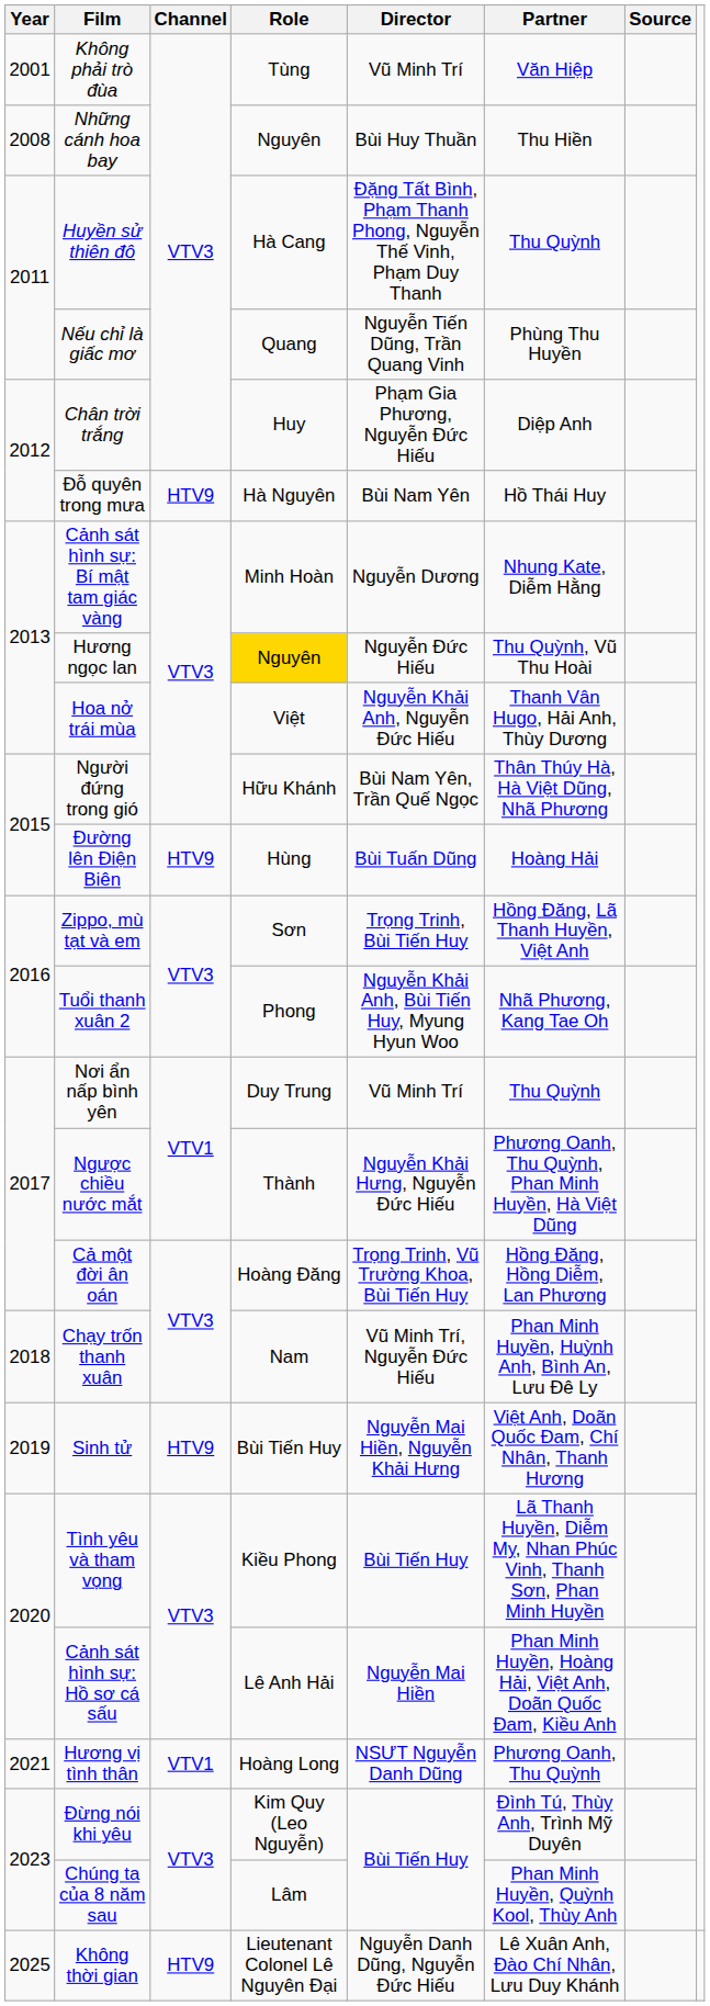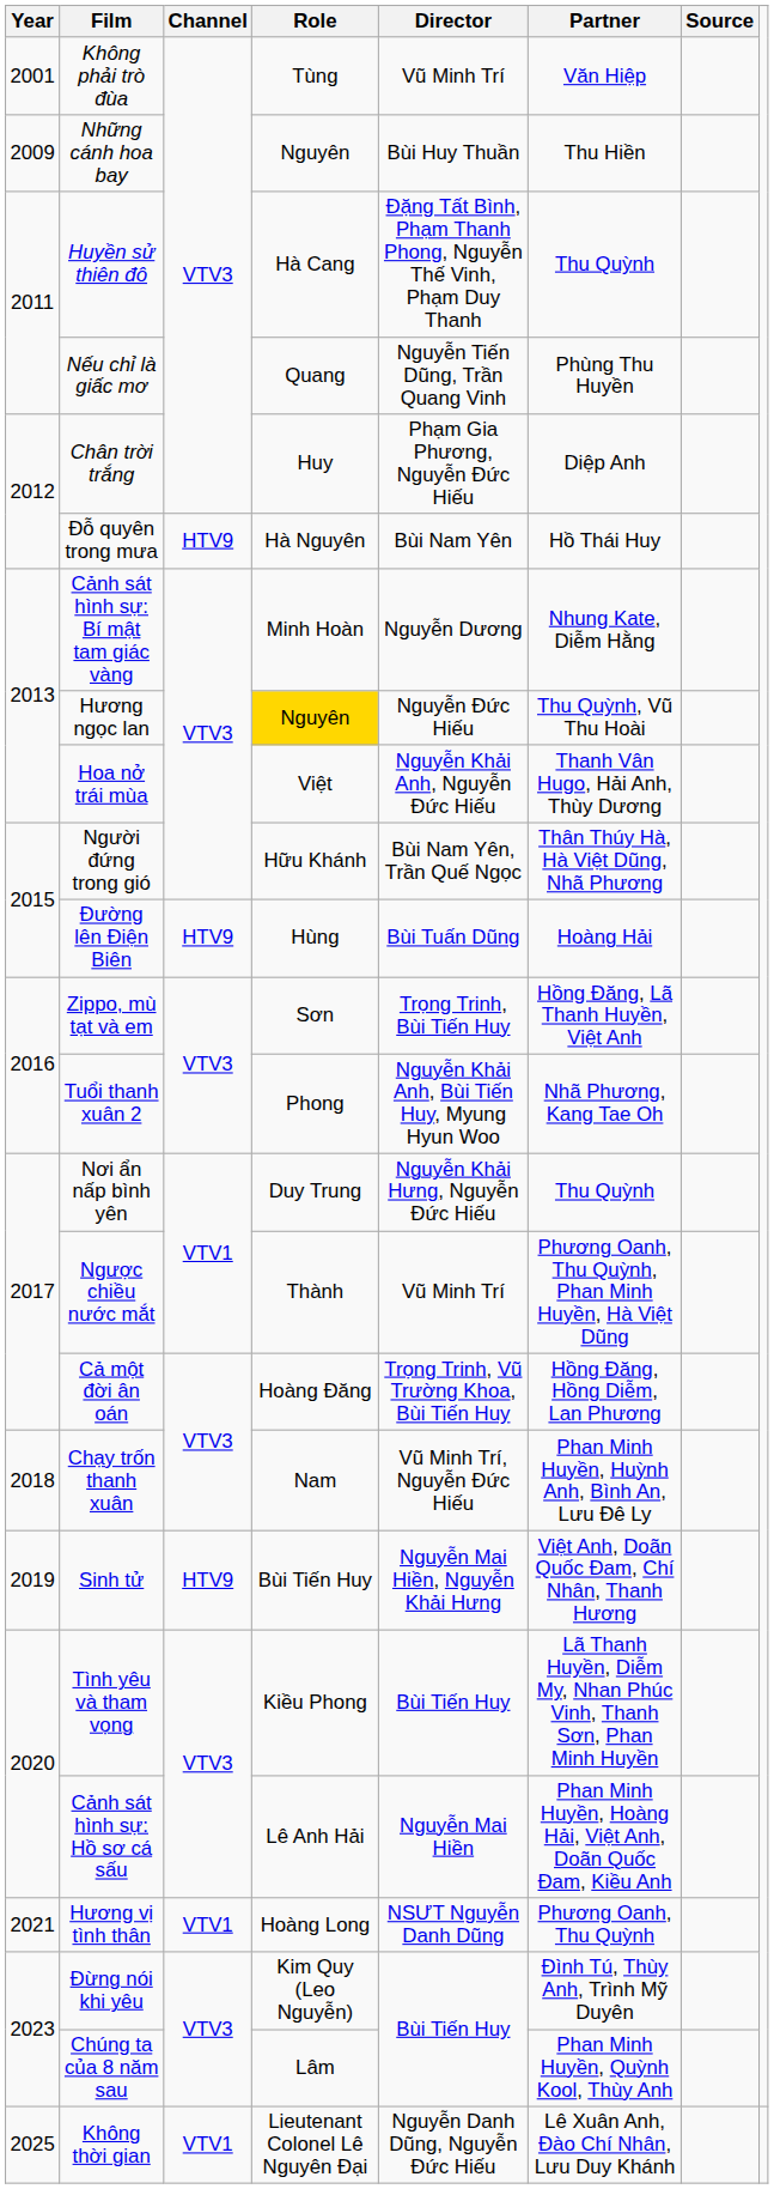Những cánh hoa bay | Year: 2008 -> 2009
Nơi ẩn nấp bình yên | Director: Vũ Minh Trí -> Nguyễn Khải Hưng, Nguyễn Đức Hiếu
Ngược chiều nước mắt | Director: Nguyễn Khải Hưng, Nguyễn Đức Hiếu -> Vũ Minh Trí
Không thời gian | Channel: HTV9 -> VTV1
